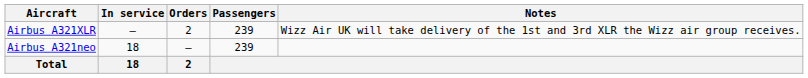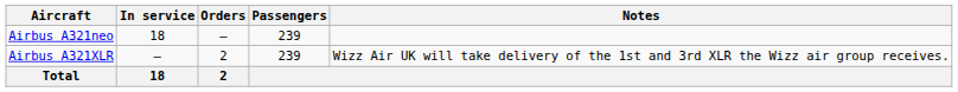rows swapped: Airbus A321neo <-> Airbus A321XLR
